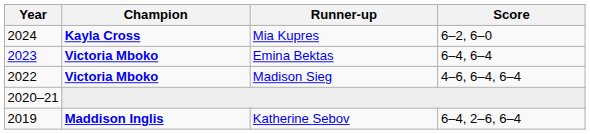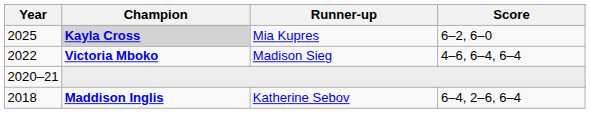Mia Kupres | Year: 2024 -> 2025
Mia Kupres | Champion: no background -> lightgrey background
- row: 2023 | Victoria Mboko | Emina Bektas | 6–4, 6–4
Katherine Sebov | Year: 2019 -> 2018
